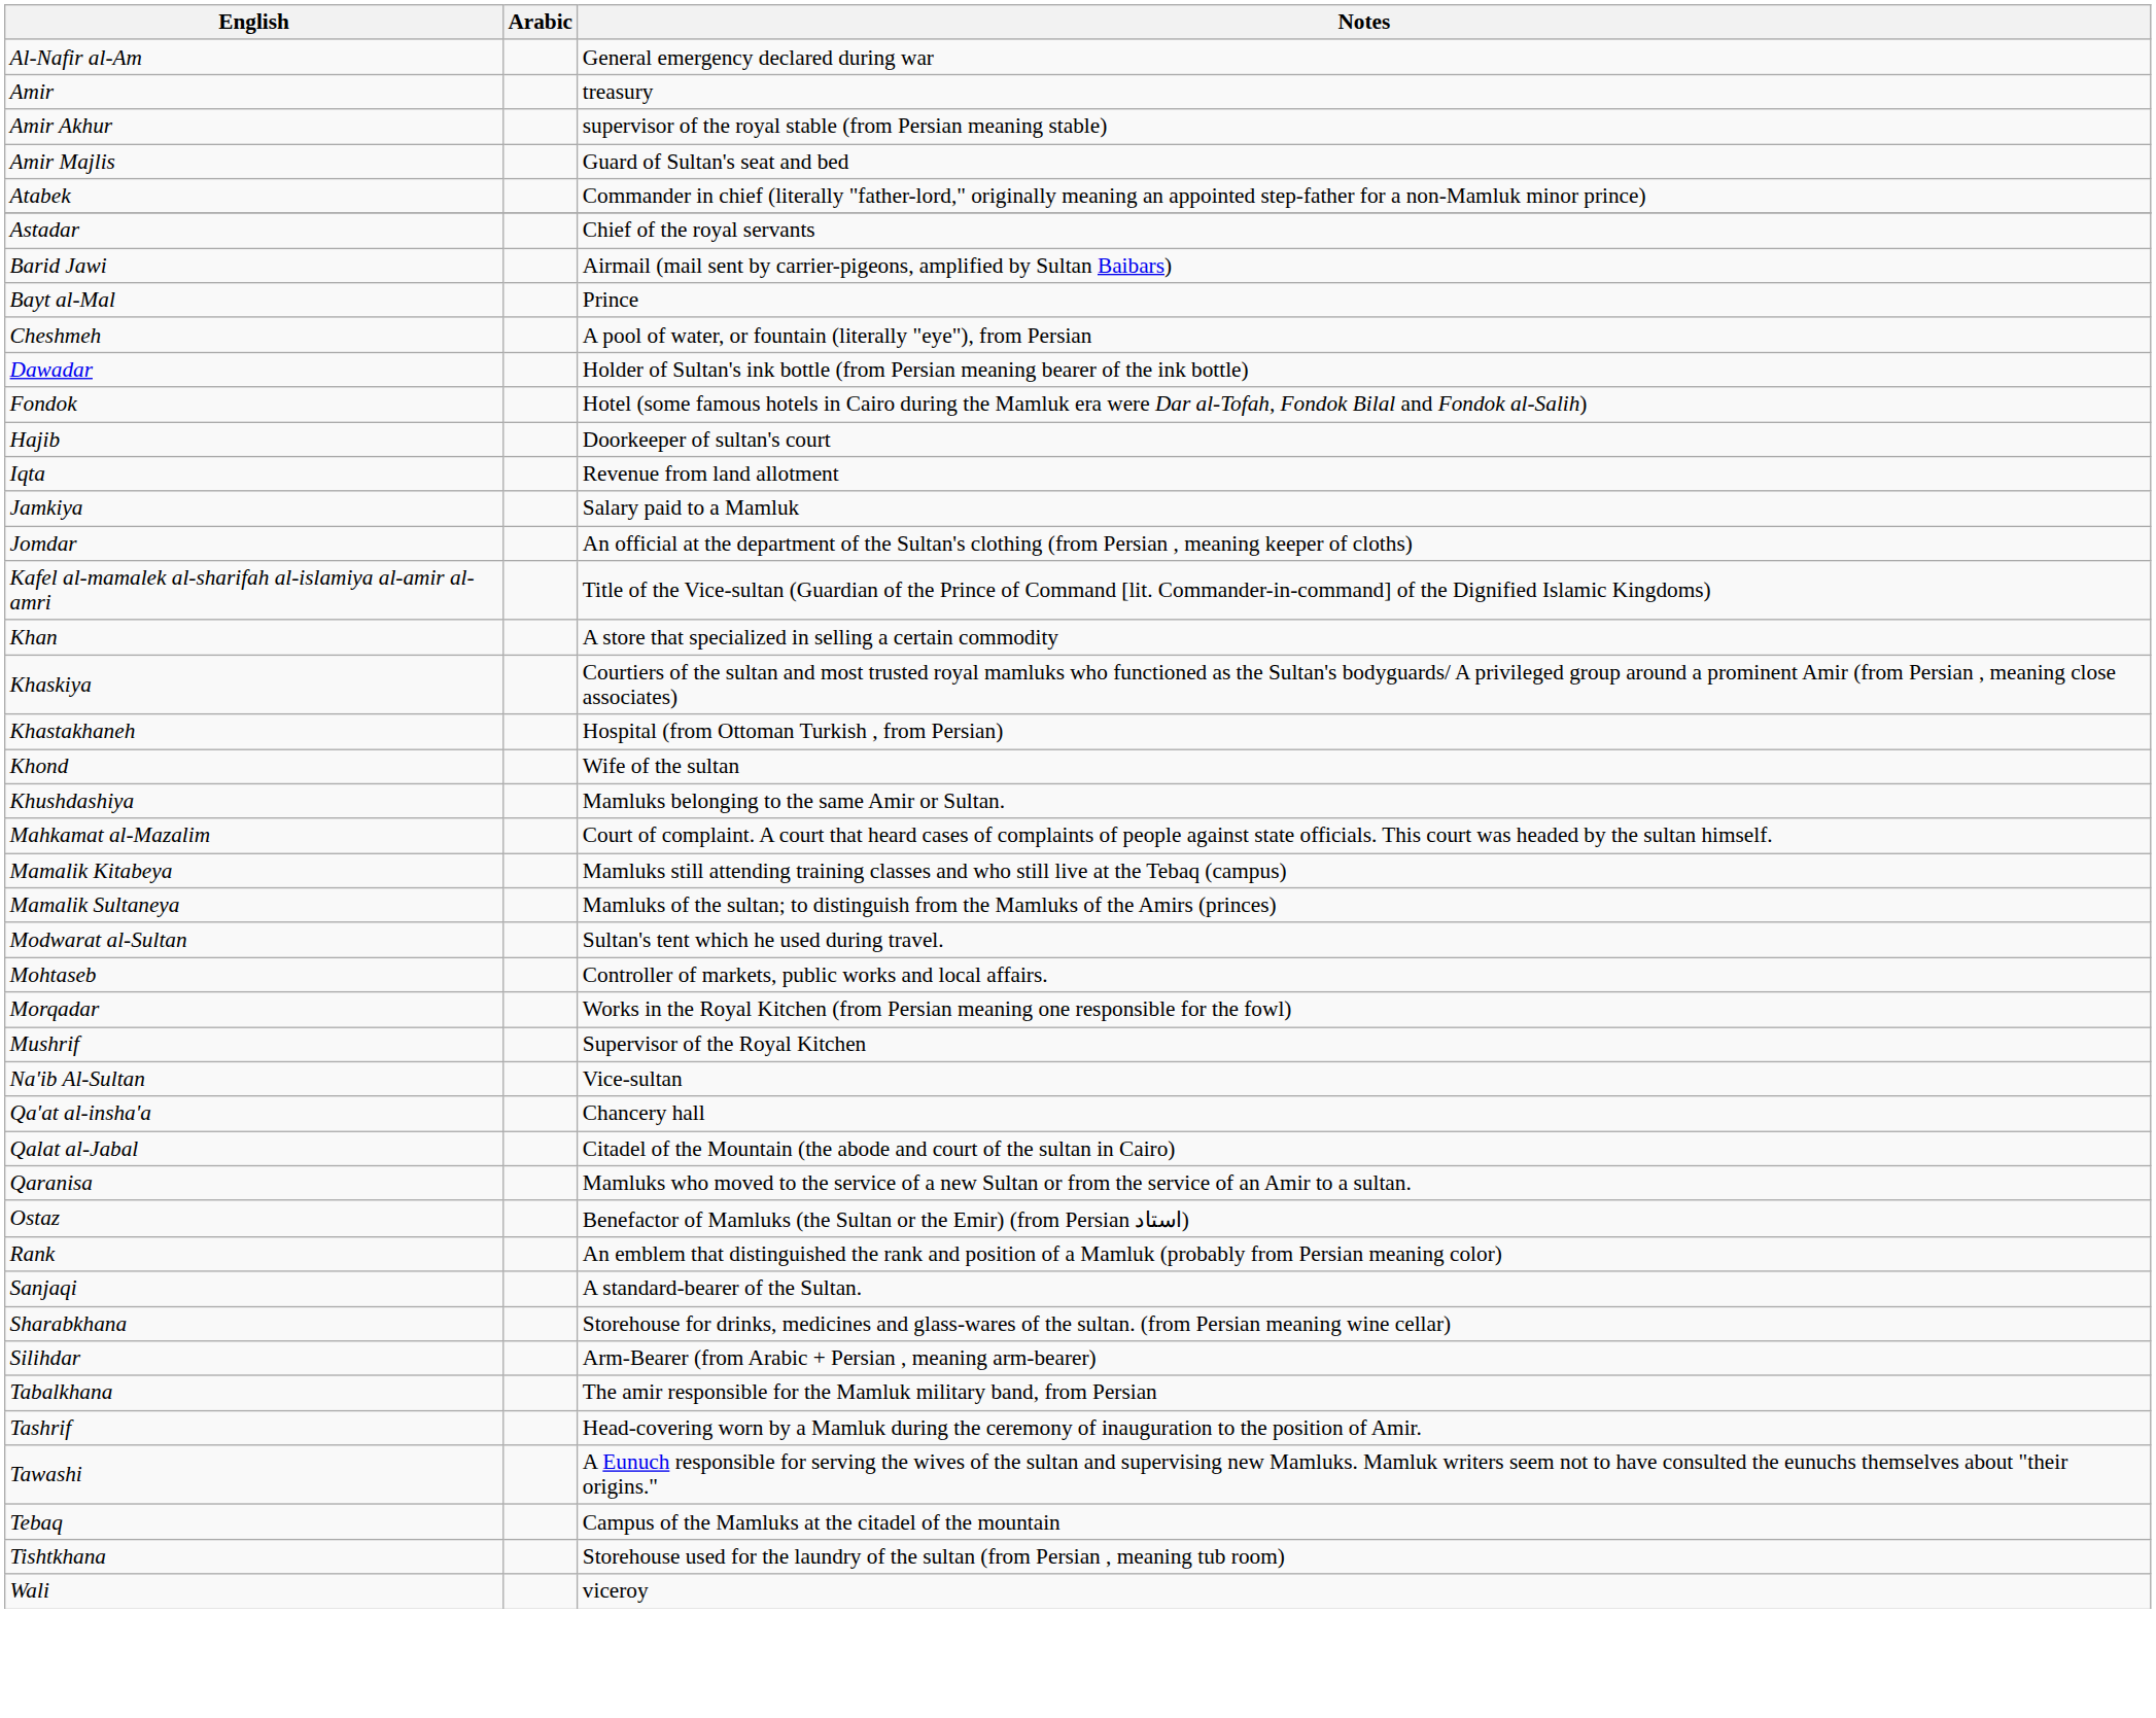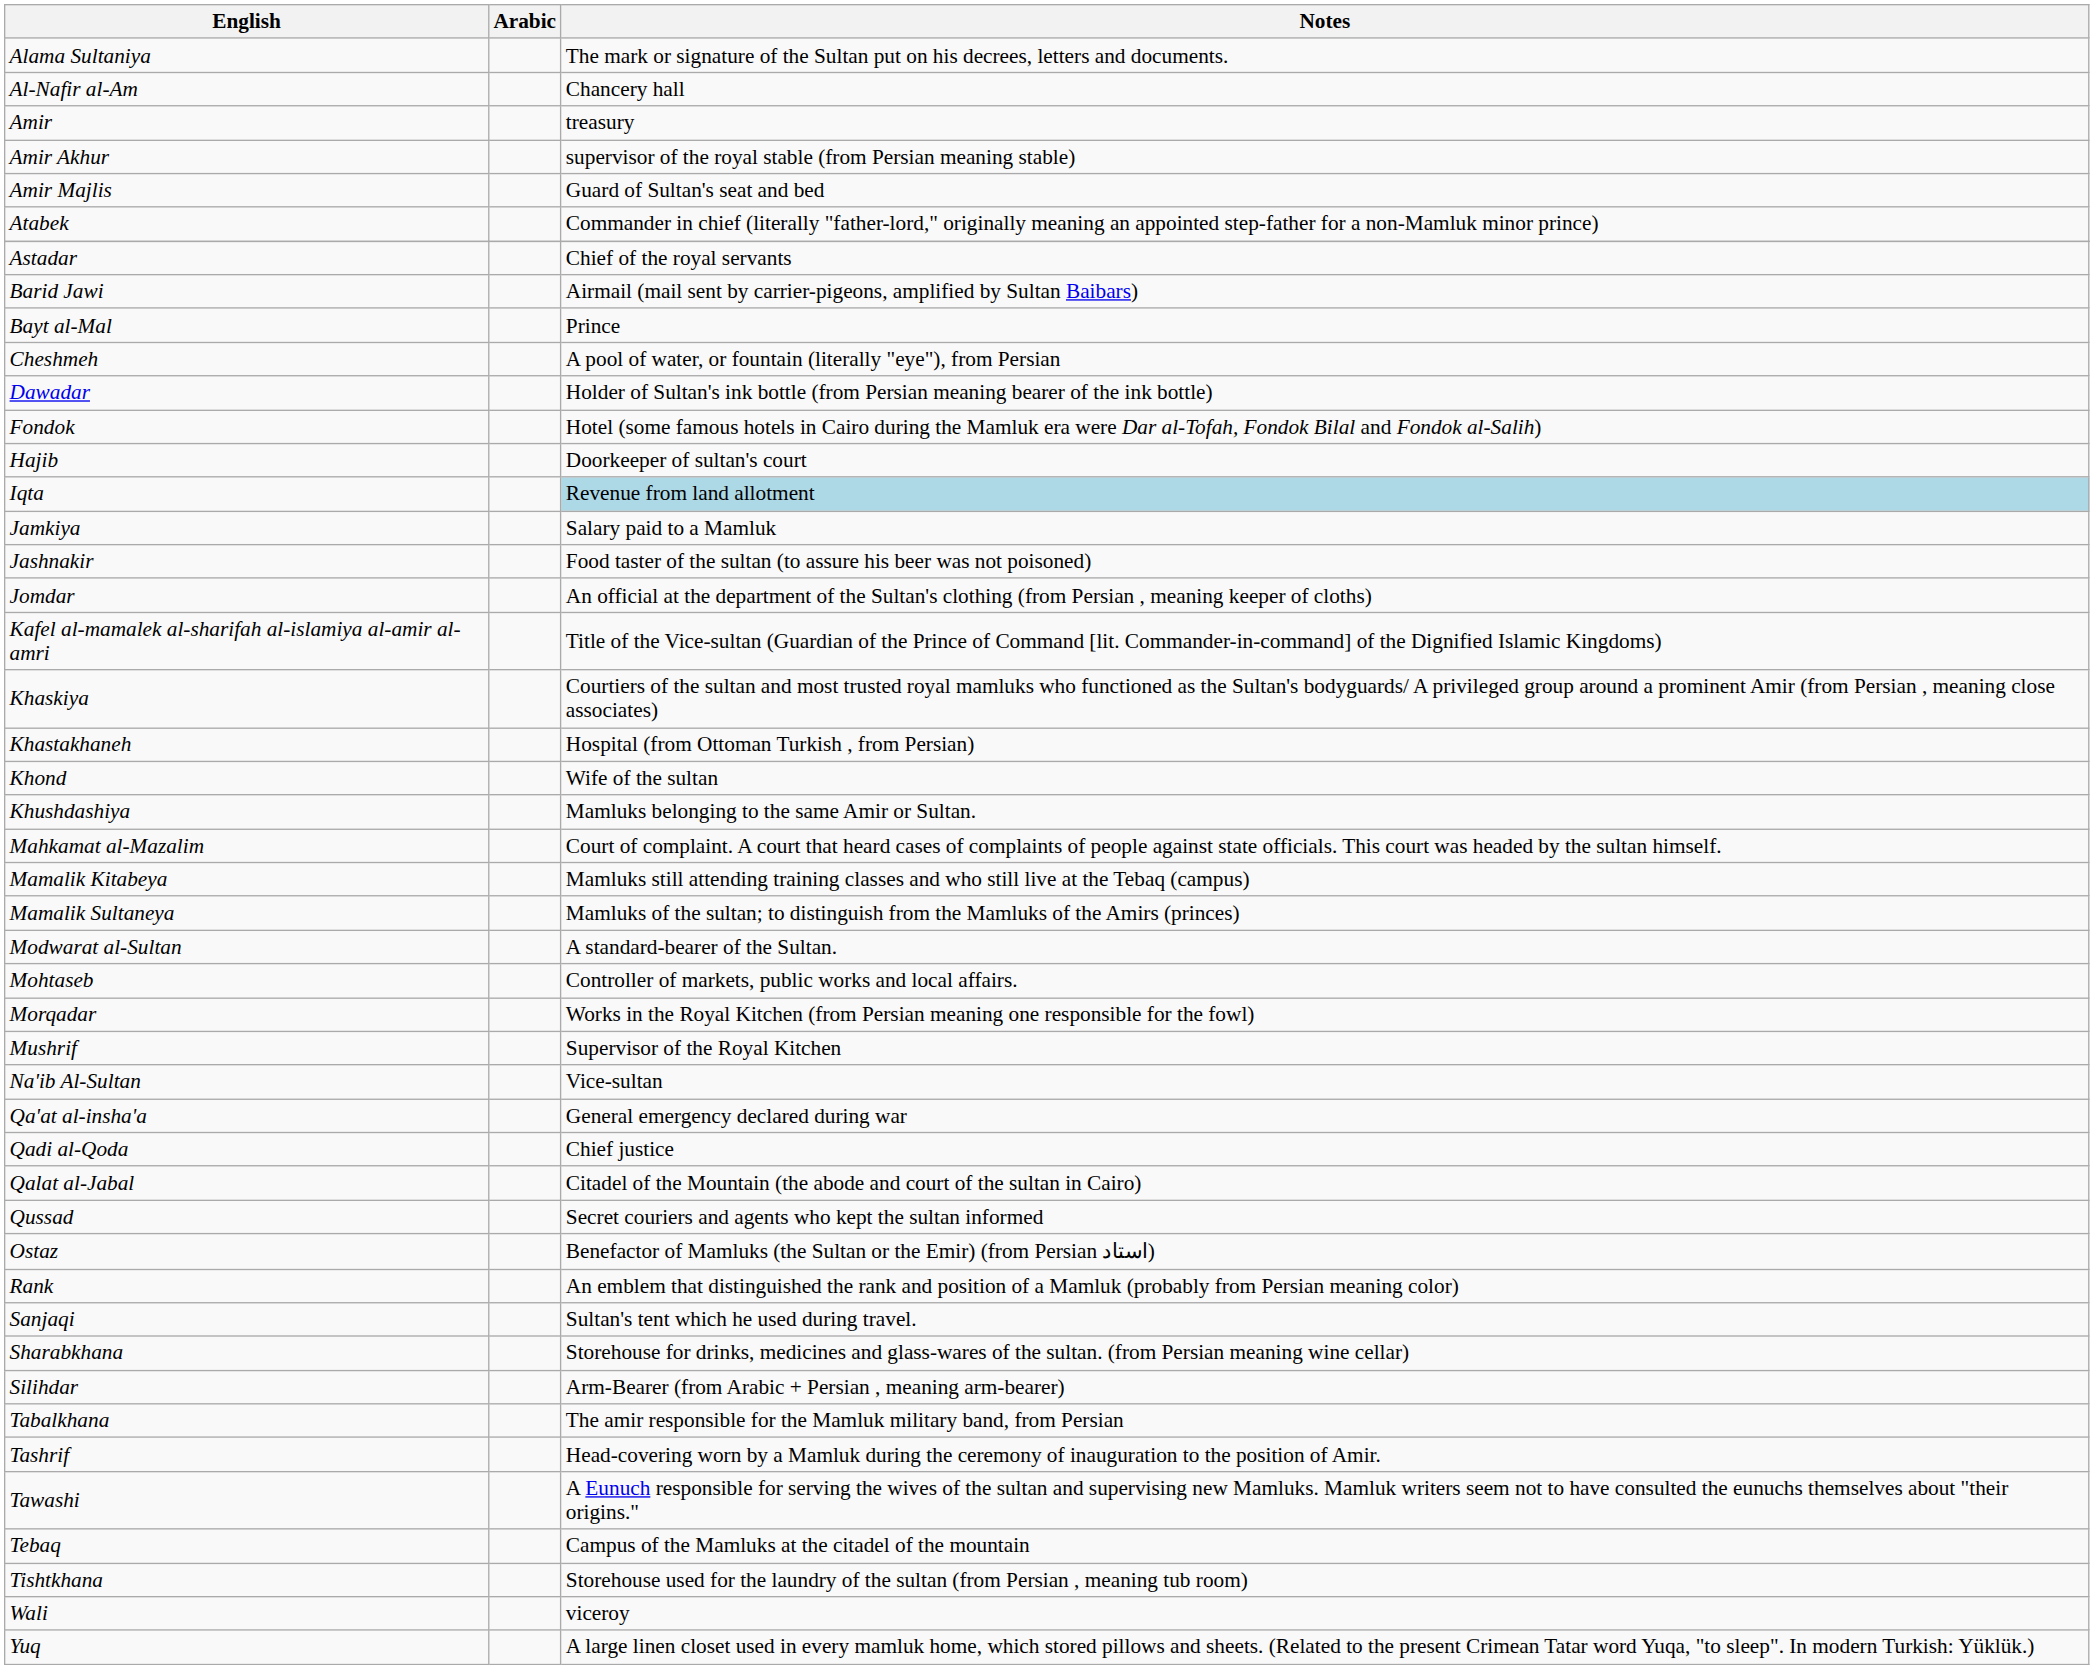+ row: Alama Sultaniya | The mark or signature of the Sultan put on his decrees, letters and documents.
Al-Nafir al-Am | Notes: General emergency declared during war -> Chancery hall
Iqta | Notes: no background -> lightblue background
+ row: Jashnakir | Food taster of the sultan (to assure his beer was not poisoned)
- row: Khan | A store that specialized in selling a certain commodity
Modwarat al-Sultan | Notes: Sultan's tent which he used during travel. -> A standard-bearer of the Sultan.
Qa'at al-insha'a | Notes: Chancery hall -> General emergency declared during war
+ row: Qadi al-Qoda | Chief justice
- row: Qaranisa | Mamluks who moved to the service of a new Sultan or from the service of an Amir to a sultan.
+ row: Qussad | Secret couriers and agents who kept the sultan informed
Sanjaqi | Notes: A standard-bearer of the Sultan. -> Sultan's tent which he used during travel.
+ row: Yuq | A large linen closet used in every mamluk home, which stored pillows and sheets. (Related to the present Crimean Tatar word Yuqa, "to sleep". In modern Turkish: Yüklük.)
